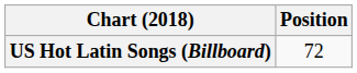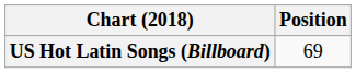US Hot Latin Songs (Billboard) | Position: 72 -> 69
